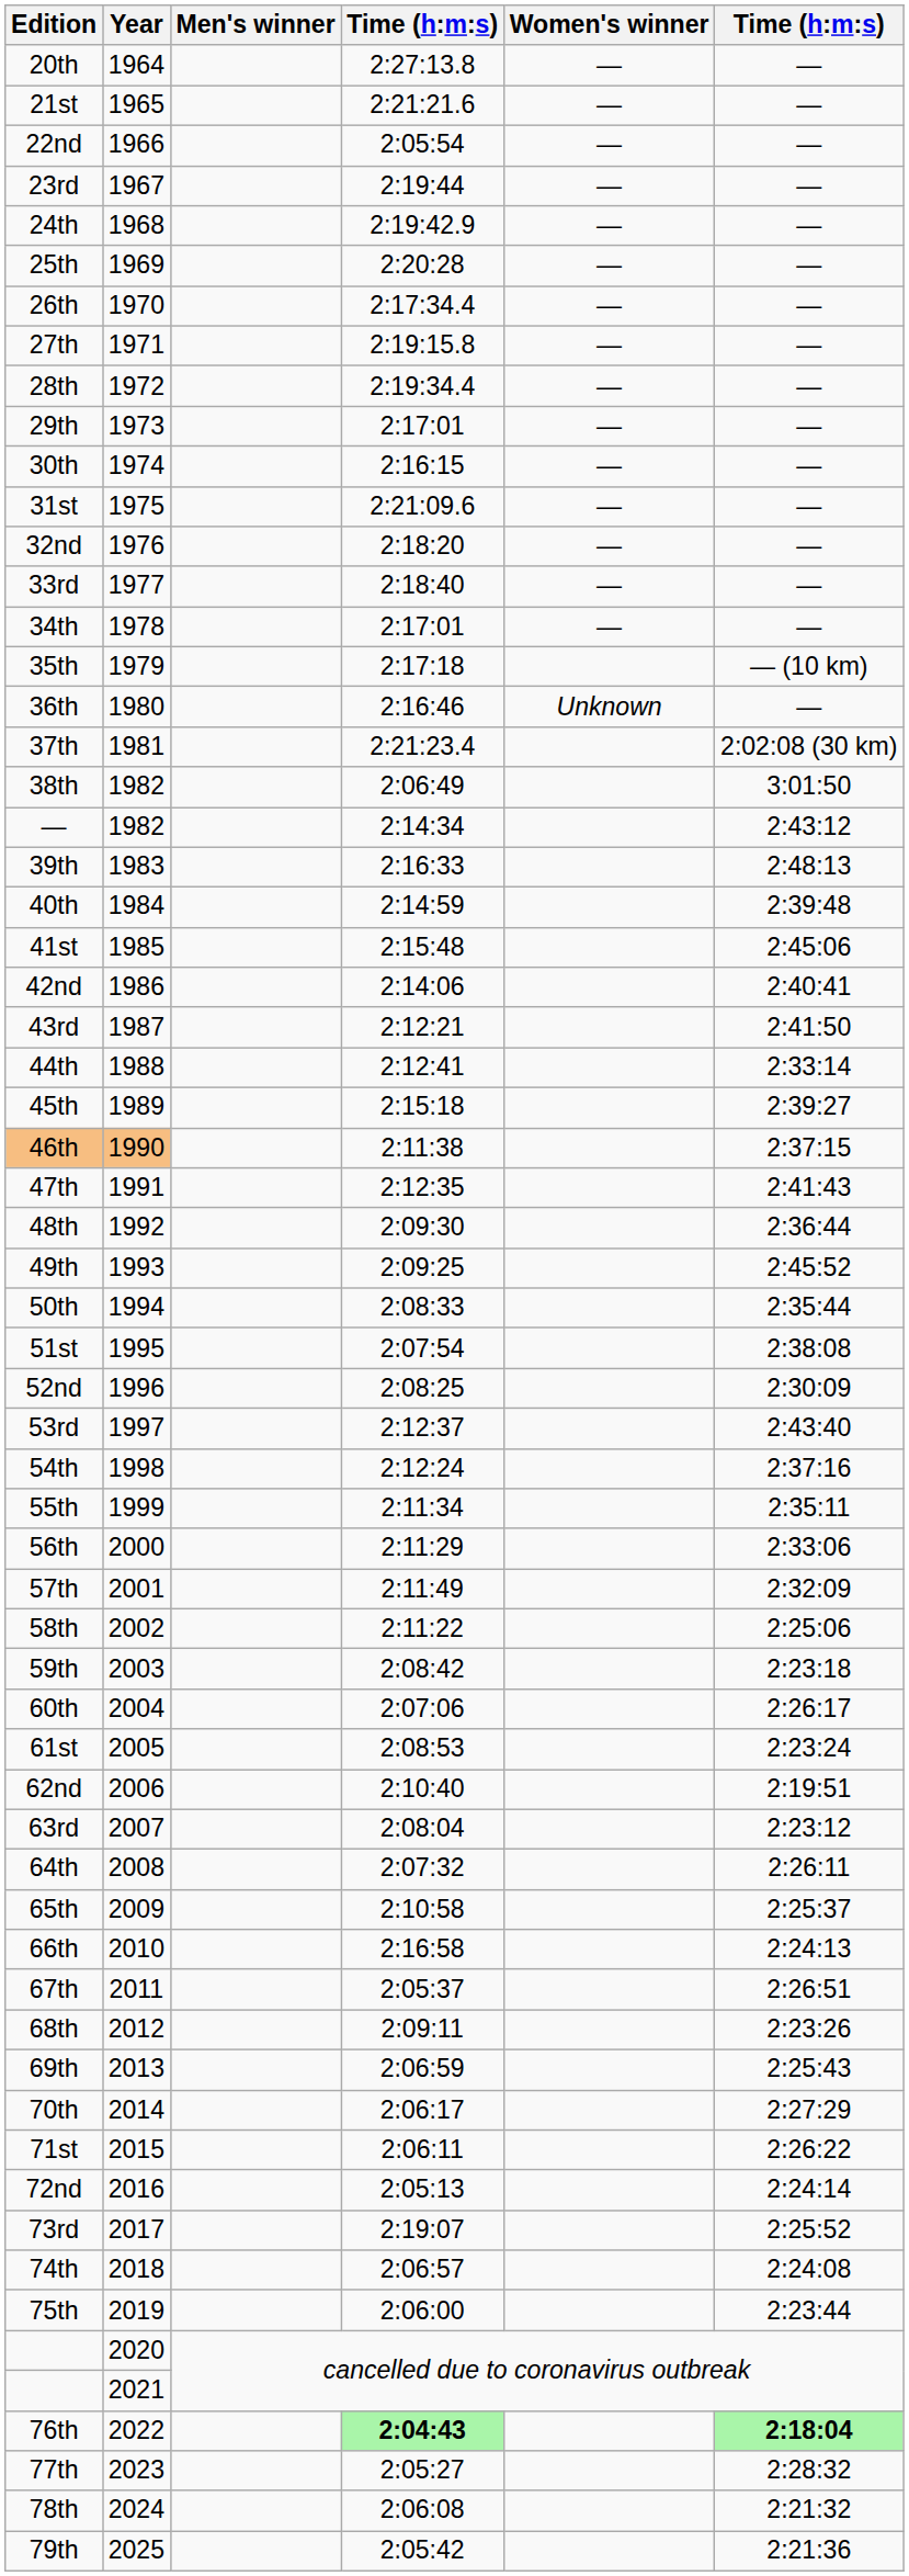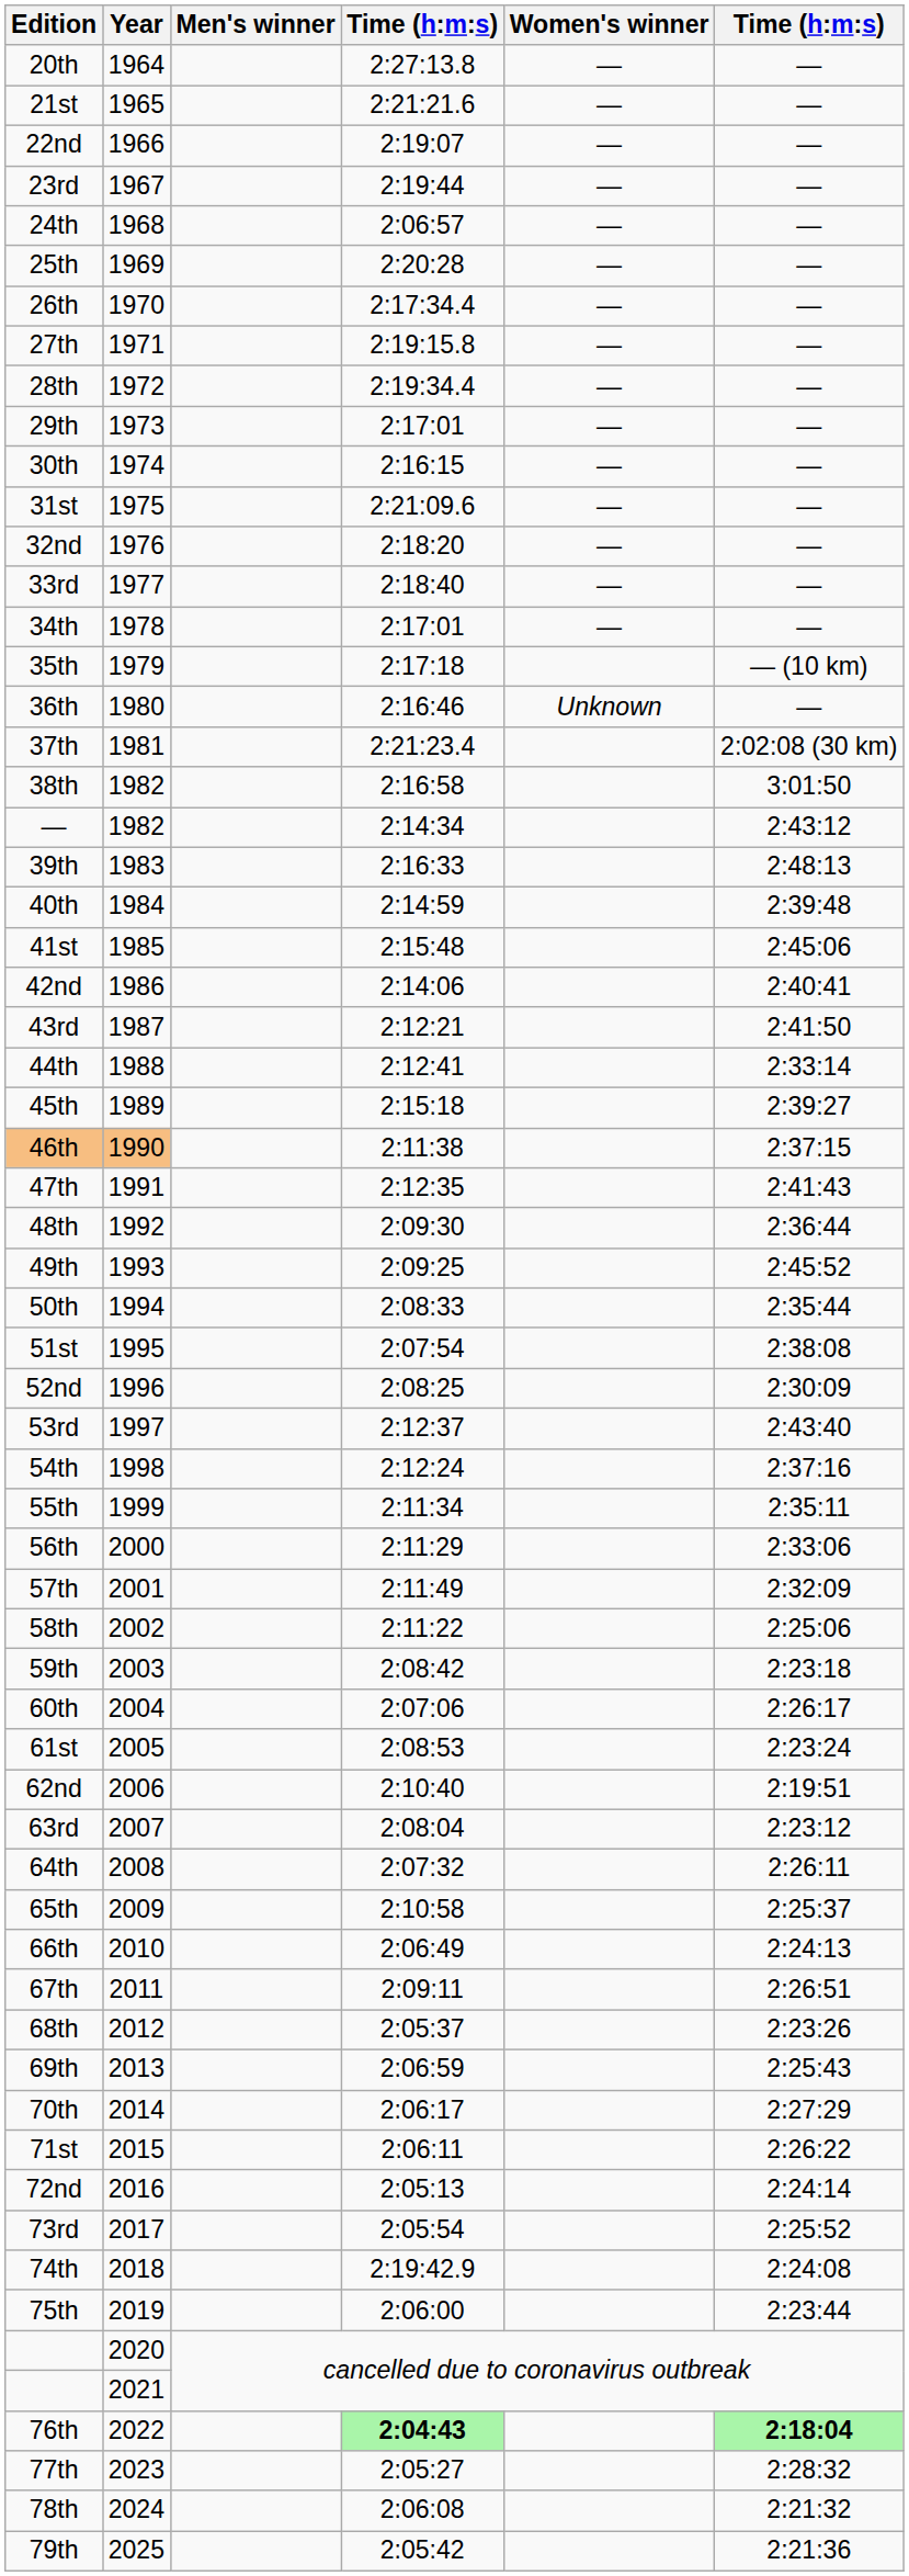22nd | column 4: 2:05:54 -> 2:19:07
24th | column 4: 2:19:42.9 -> 2:06:57
38th | column 4: 2:06:49 -> 2:16:58
66th | column 4: 2:16:58 -> 2:06:49
67th | column 4: 2:05:37 -> 2:09:11
68th | column 4: 2:09:11 -> 2:05:37
73rd | column 4: 2:19:07 -> 2:05:54
74th | column 4: 2:06:57 -> 2:19:42.9
